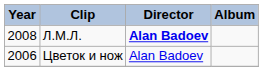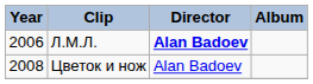Л.М.Л. | Year: 2008 -> 2006
Цветок и нож | Year: 2006 -> 2008
